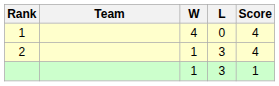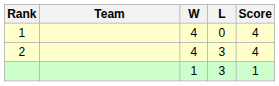2 | W: 1 -> 4
